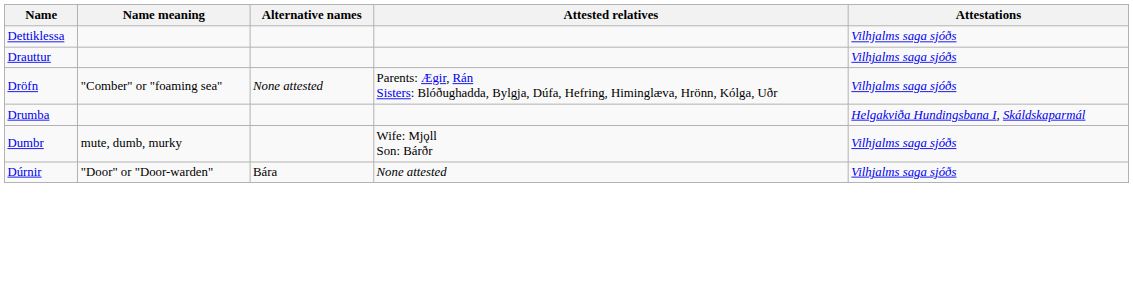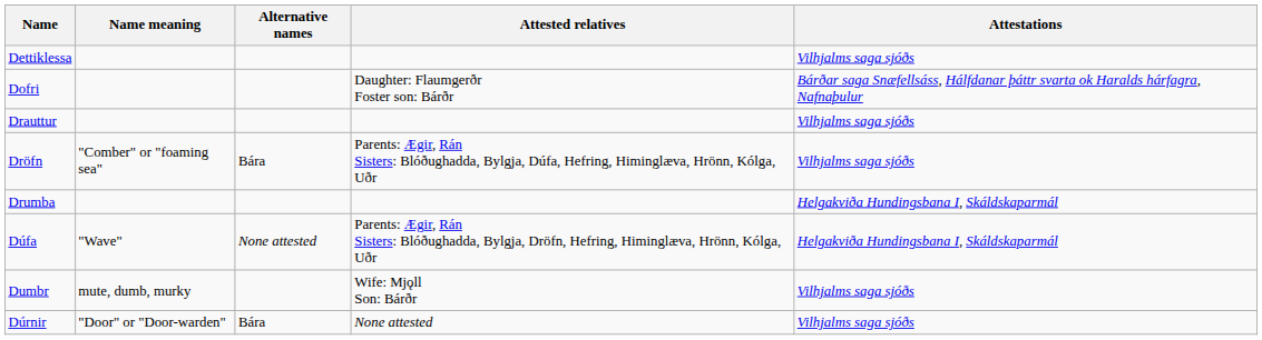+ row: Dofri | Daughter: Flaumgerðr Foster son: Bárðr | Bárðar saga Snæfellsáss, Hálfdanar þáttr svarta ok Haralds hárfagra, Nafnaþulur
Dröfn | Alternative names: None attested -> Bára
+ row: Dúfa | "Wave" | None attested | Parents: Ægir, Rán Sisters: Blóðughadda, Bylgja, Dröfn, Hefring, Himinglæva, Hrönn, Kólga, Uðr | Helgakviða Hundingsbana I, Skáldskaparmál
